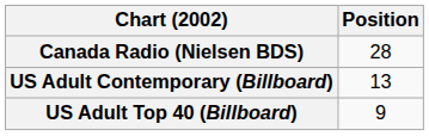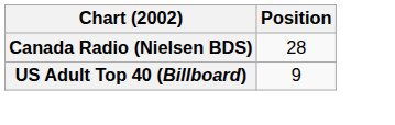- row: US Adult Contemporary (Billboard) | 13
